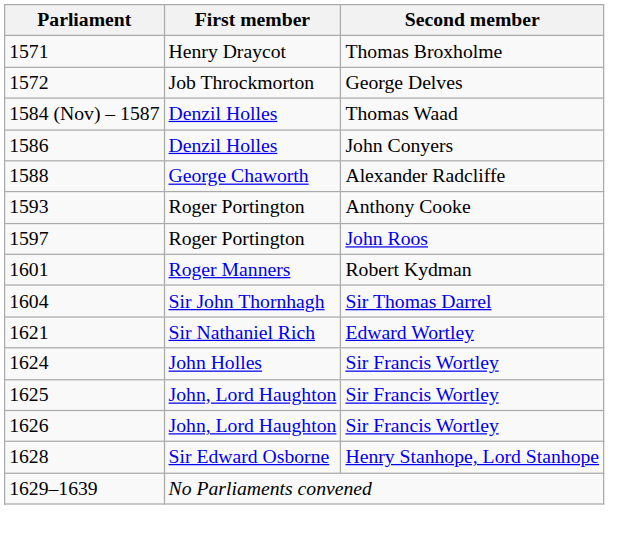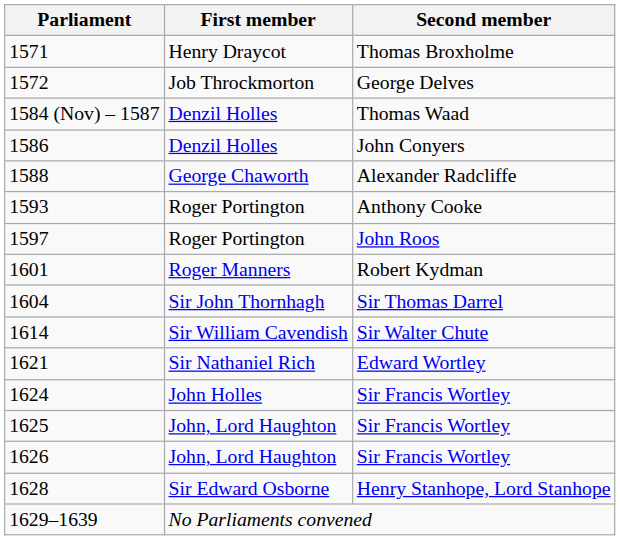+ row: 1614 | Sir William Cavendish | Sir Walter Chute
